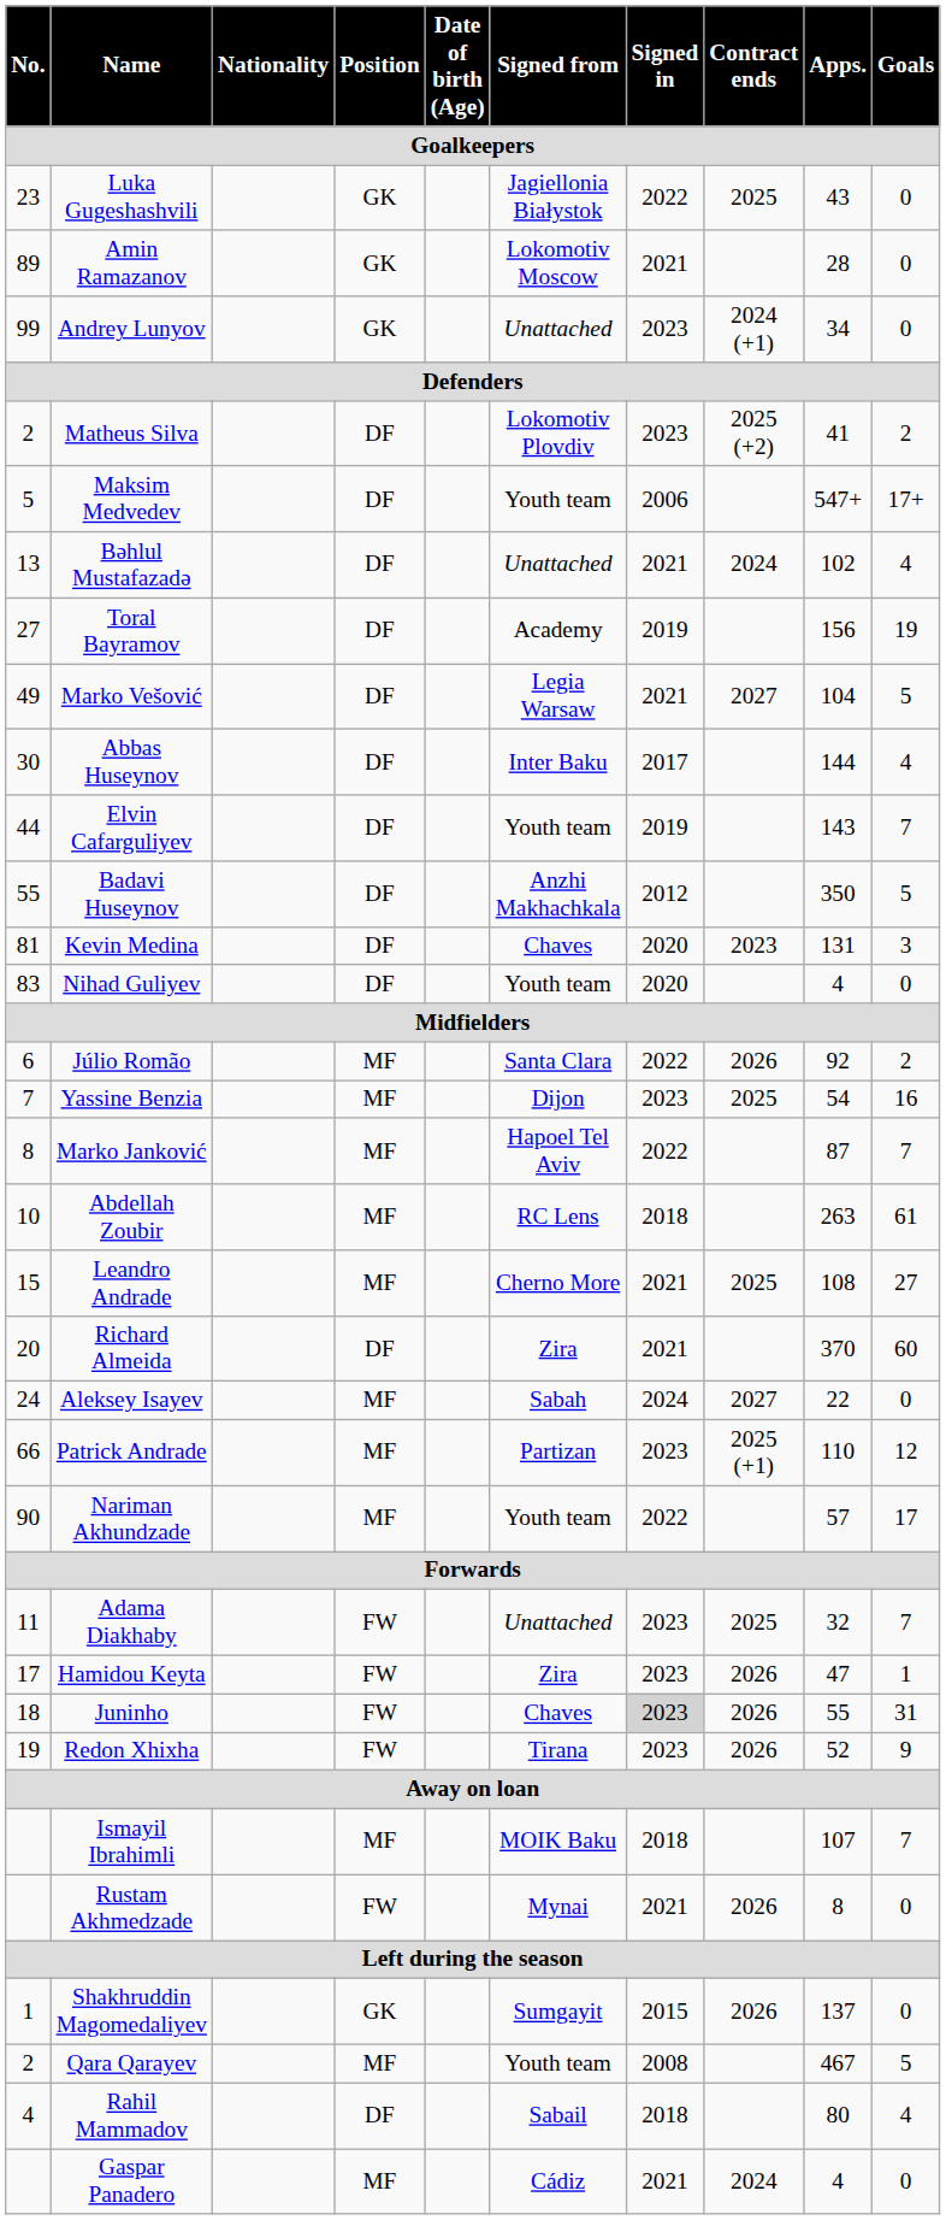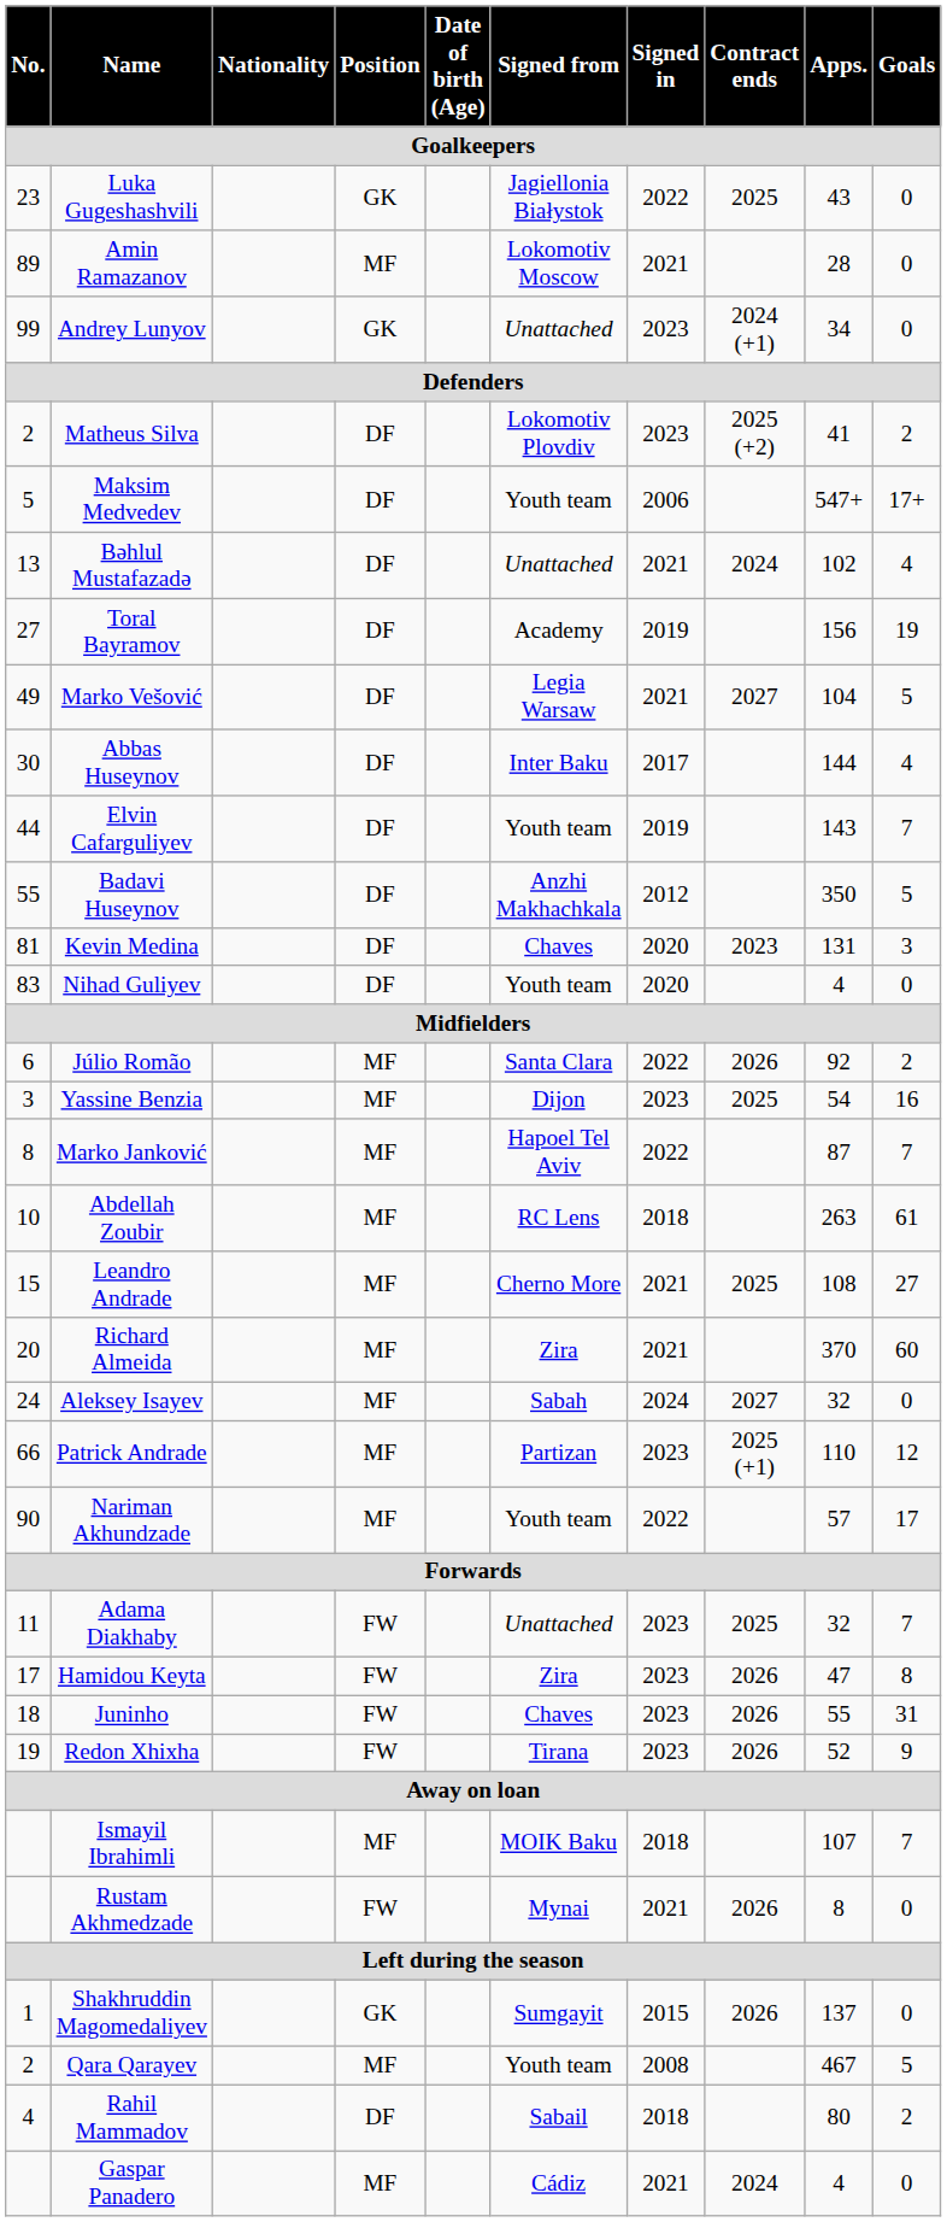Amin Ramazanov | Position: GK -> MF
Yassine Benzia | No.: 7 -> 3
Richard Almeida | Position: DF -> MF
Aleksey Isayev | Apps.: 22 -> 32
Hamidou Keyta | Goals: 1 -> 8
Juninho | Signed in: lightgrey background -> no background
Rahil Mammadov | Goals: 4 -> 2
